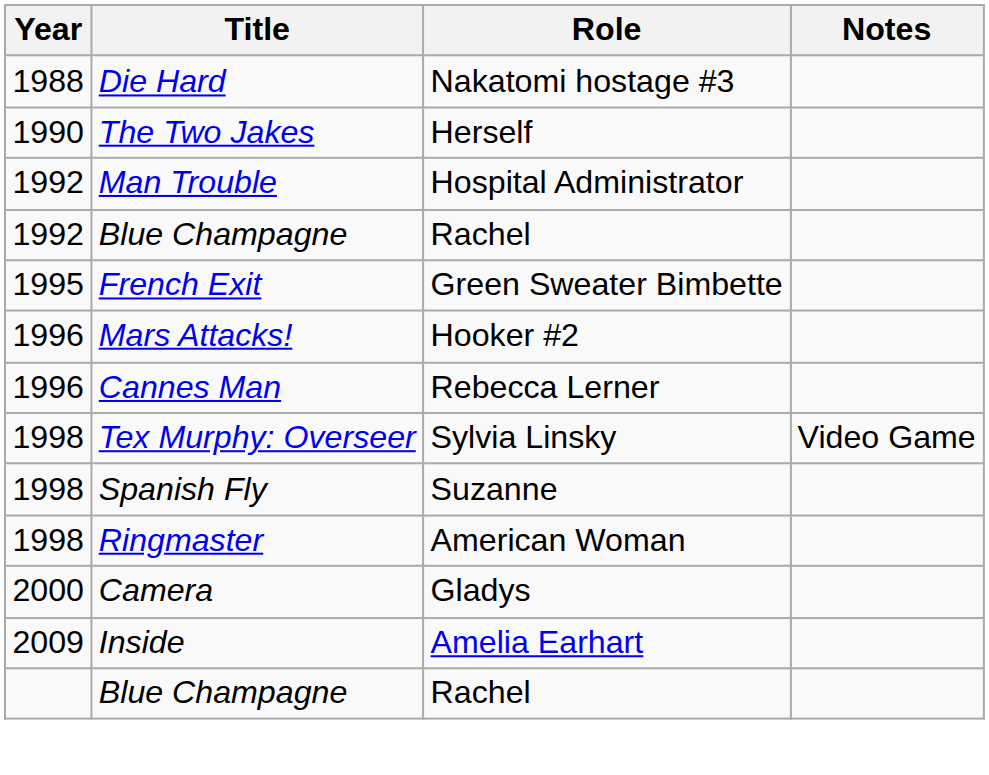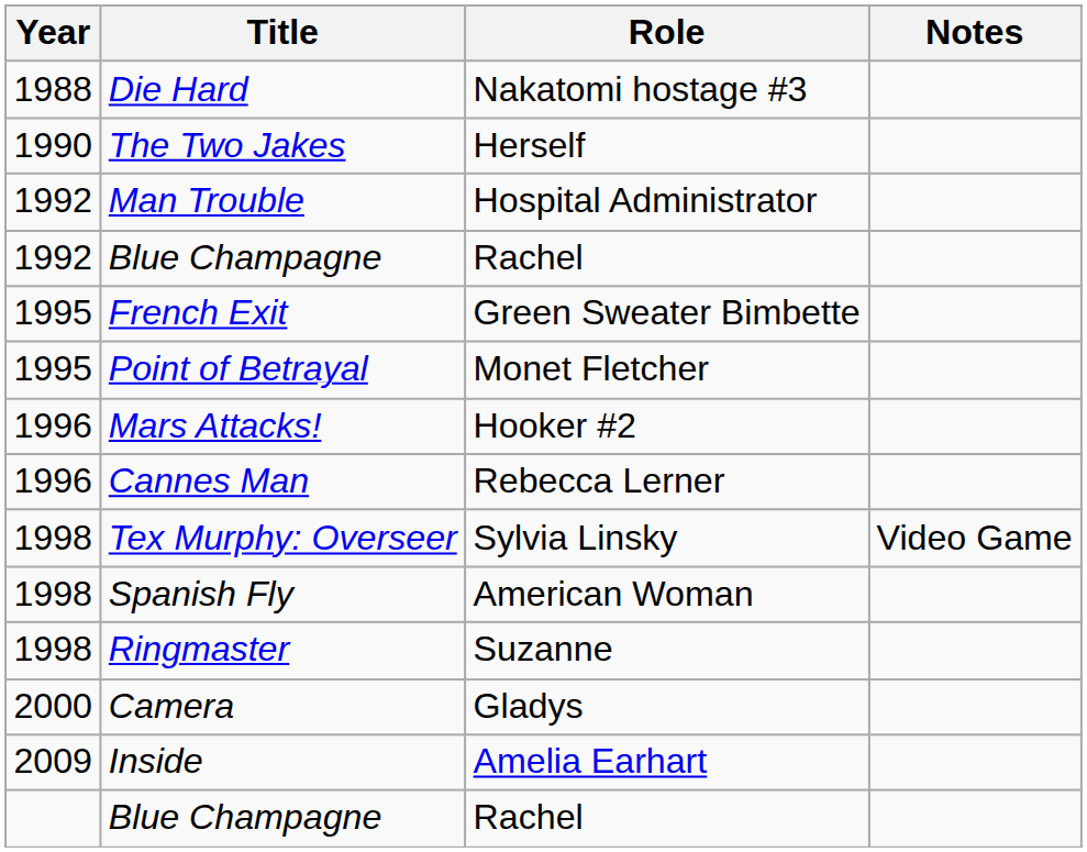+ row: 1995 | Point of Betrayal | Monet Fletcher
Spanish Fly | Role: Suzanne -> American Woman
Ringmaster | Role: American Woman -> Suzanne
